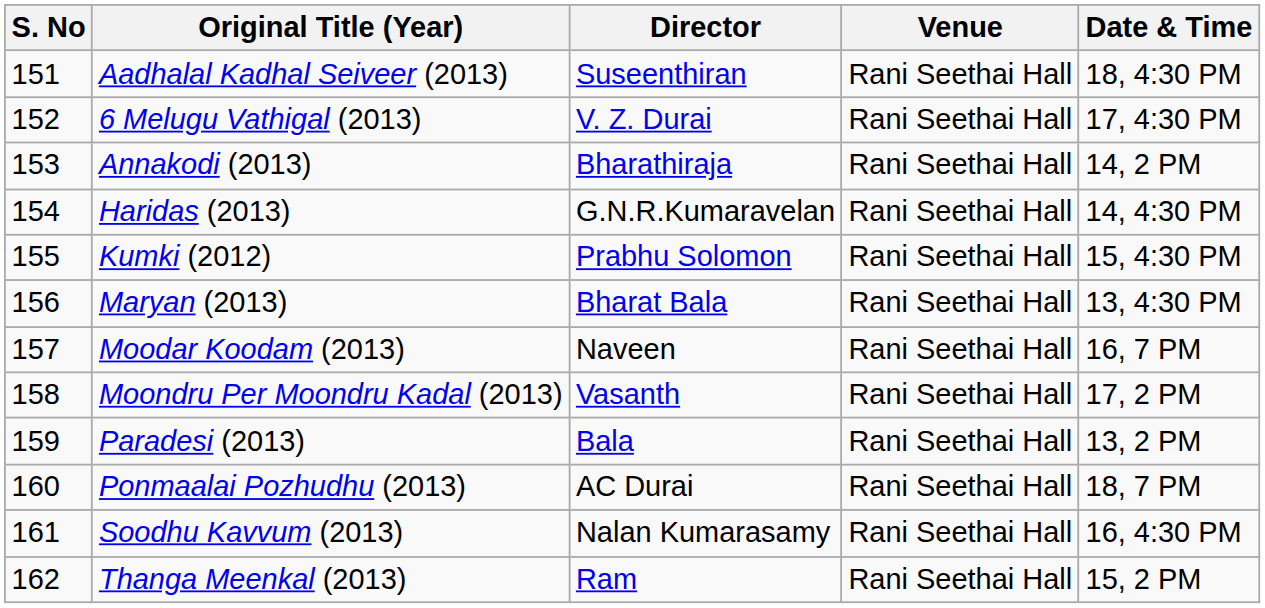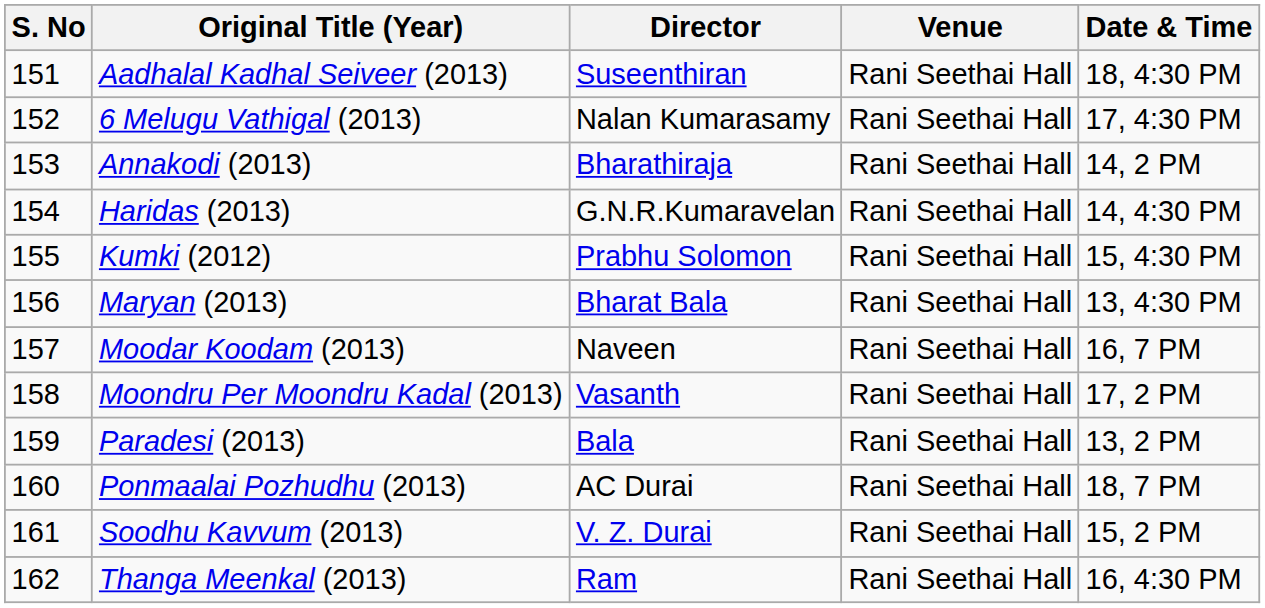6 Melugu Vathigal (2013) | Director: V. Z. Durai -> Nalan Kumarasamy
Soodhu Kavvum (2013) | Director: Nalan Kumarasamy -> V. Z. Durai
Soodhu Kavvum (2013) | Date & Time: 16, 4:30 PM -> 15, 2 PM
Thanga Meenkal (2013) | Date & Time: 15, 2 PM -> 16, 4:30 PM
